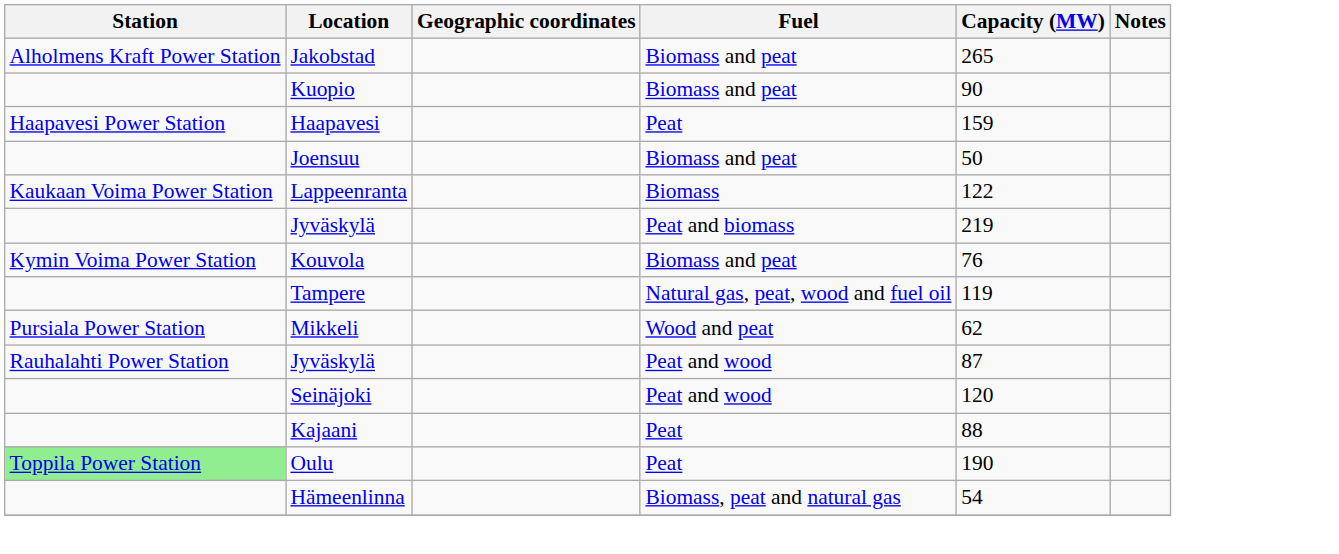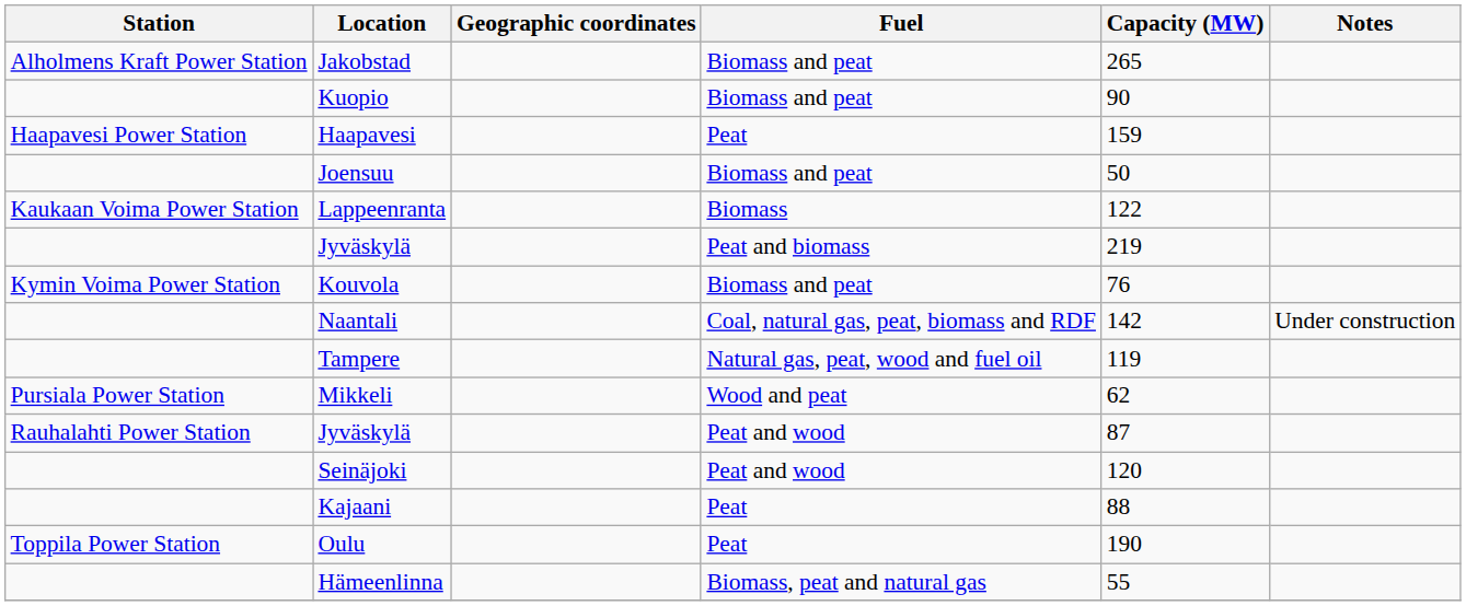+ row: Naantali | Coal, natural gas, peat, biomass and RDF | 142 | Under construction
Oulu | Station: lightgreen background -> no background
Hämeenlinna | Capacity (MW): 54 -> 55
